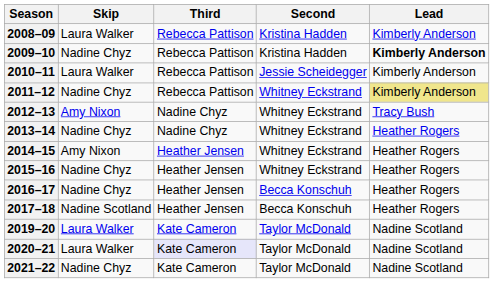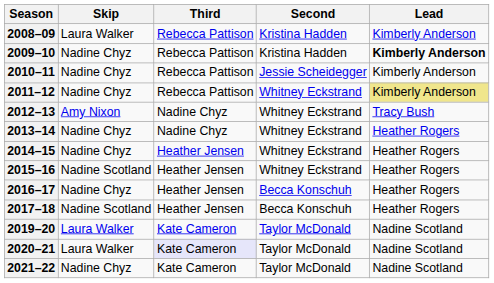2010–11 | Skip: Laura Walker -> Nadine Chyz
2014–15 | Skip: Amy Nixon -> Nadine Chyz
2015–16 | Skip: Nadine Chyz -> Nadine Scotland
